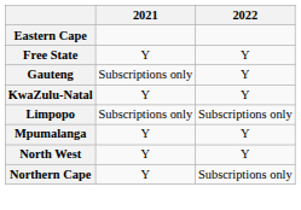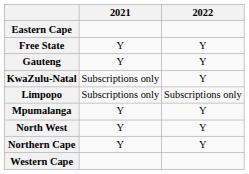Gauteng | 2021: Subscriptions only -> Y
KwaZulu-Natal | 2021: Y -> Subscriptions only
Northern Cape | 2022: Subscriptions only -> Y
+ row: Western Cape
